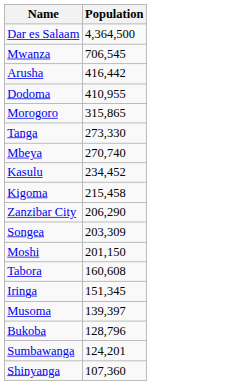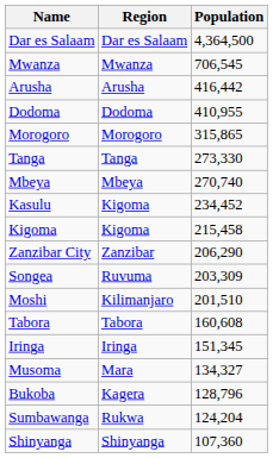+ column: Region | Dar es Salaam | Mwanza | Arusha | Dodoma | Morogoro | Tanga | Mbeya | Kigoma | Kigoma | Zanzibar | Ruvuma | Kilimanjaro | Tabora | Iringa | Mara | Kagera | Rukwa | Shinyanga
Moshi | Population: 201,150 -> 201,510
Musoma | Population: 139,397 -> 134,327
Sumbawanga | Population: 124,201 -> 124,204
